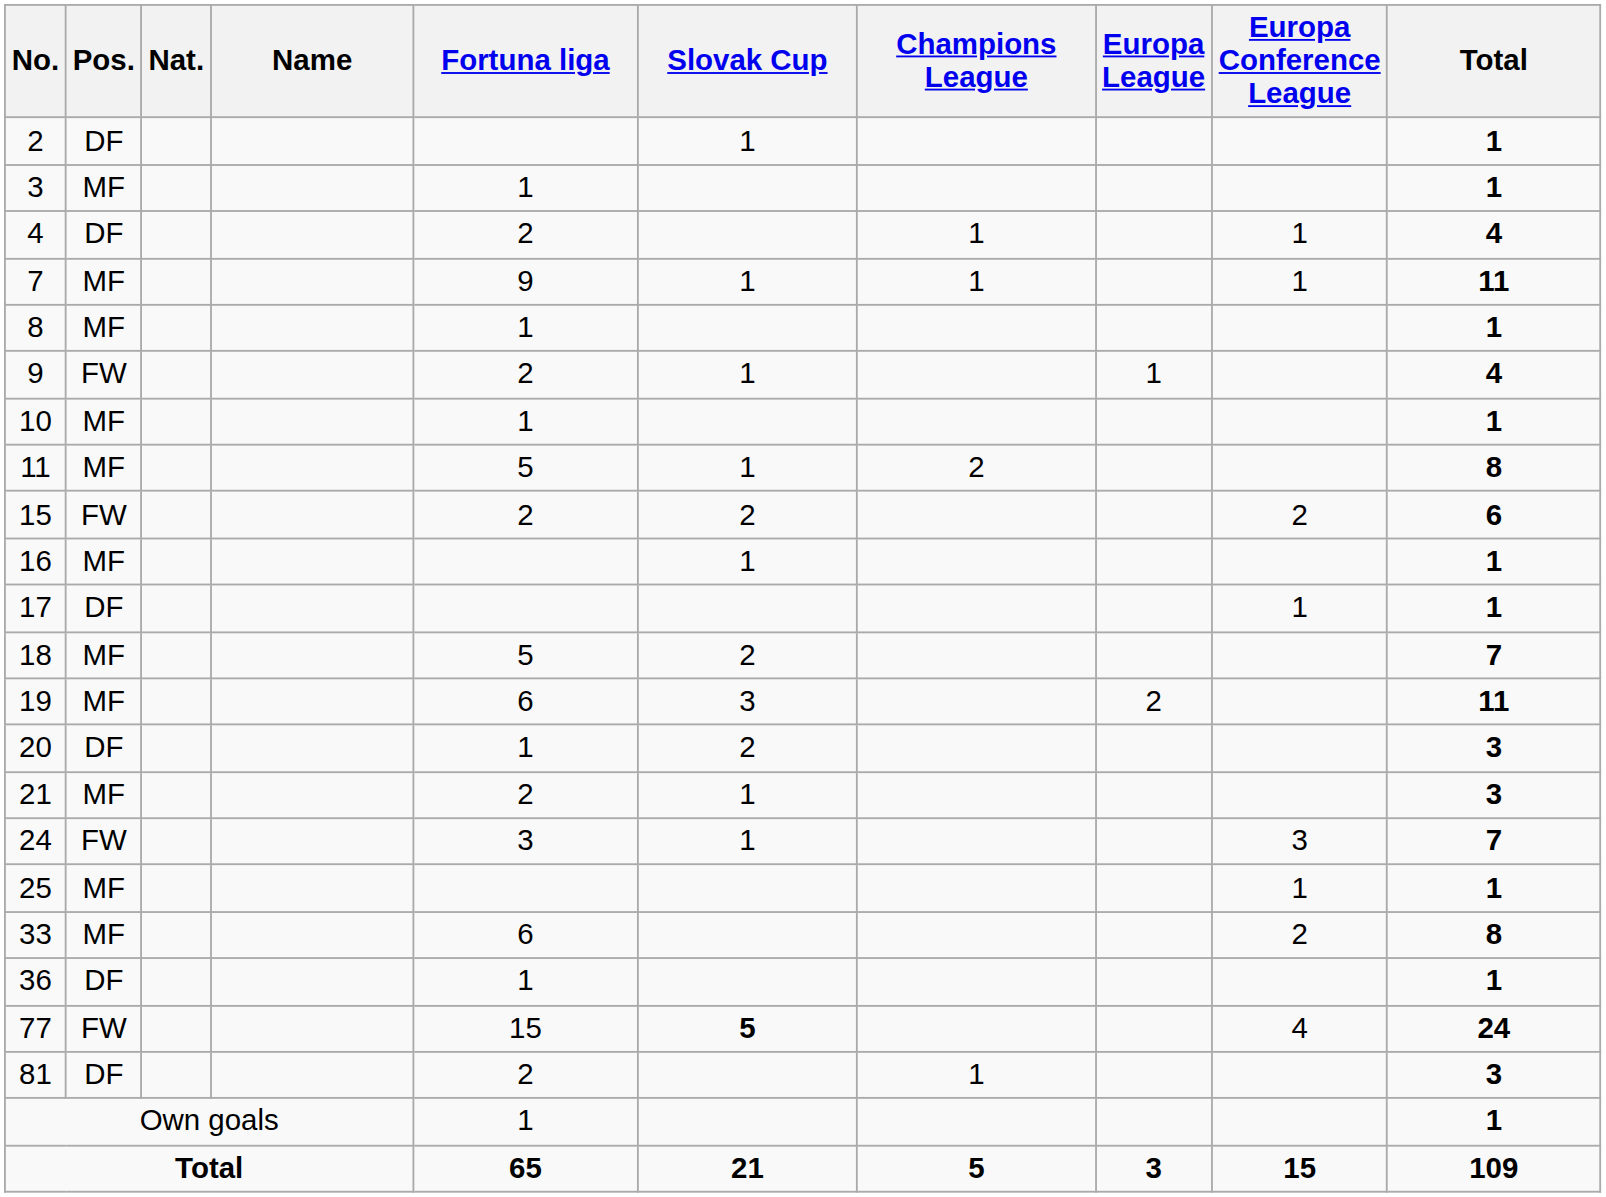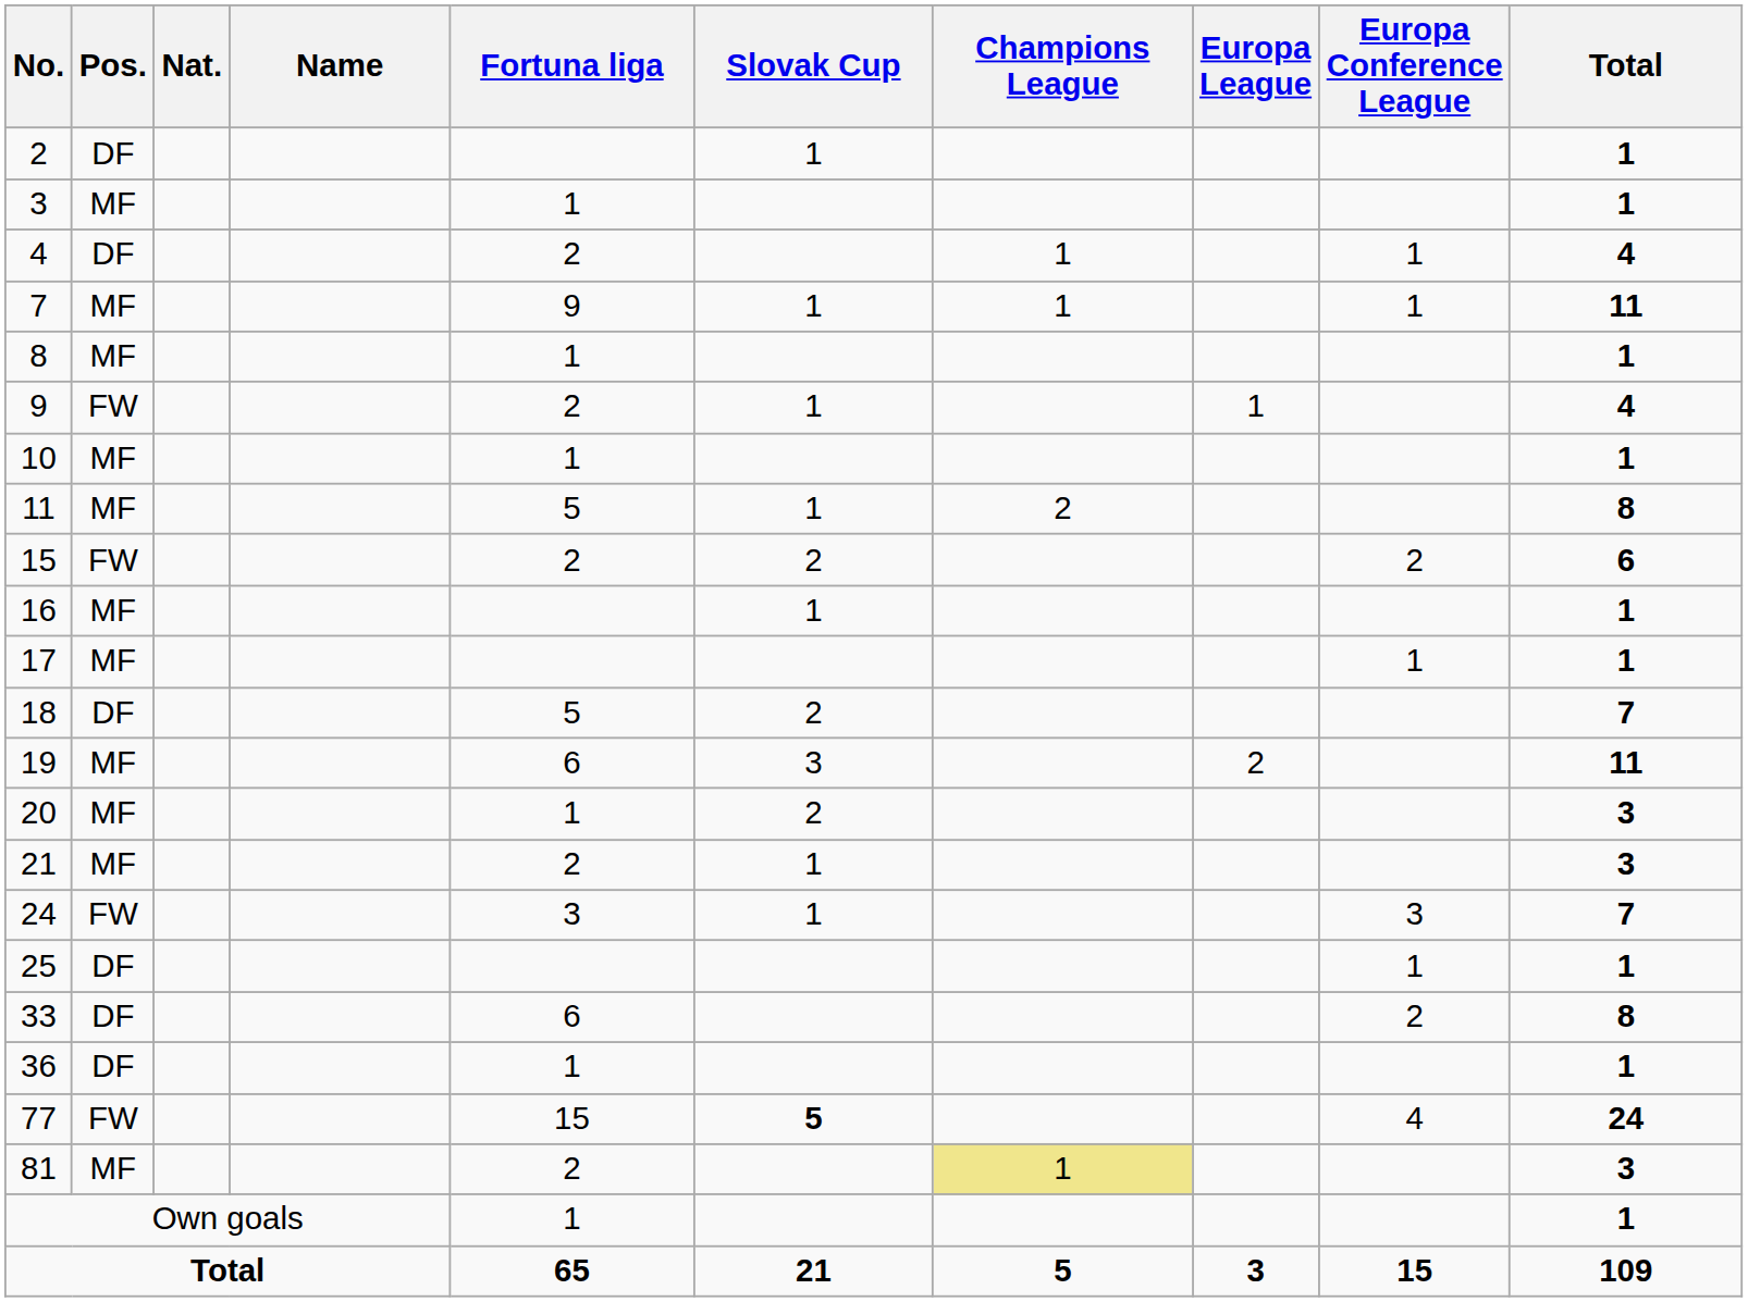17 | Pos.: DF -> MF
18 | Pos.: MF -> DF
20 | Pos.: DF -> MF
25 | Pos.: MF -> DF
33 | Pos.: MF -> DF
81 | Pos.: DF -> MF
81 | Champions League: no background -> khaki background
